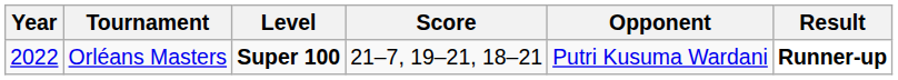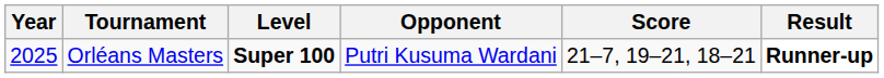columns swapped: Opponent <-> Score
Orléans Masters | Year: 2022 -> 2025
